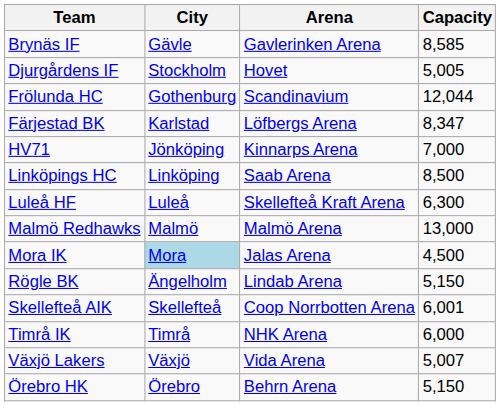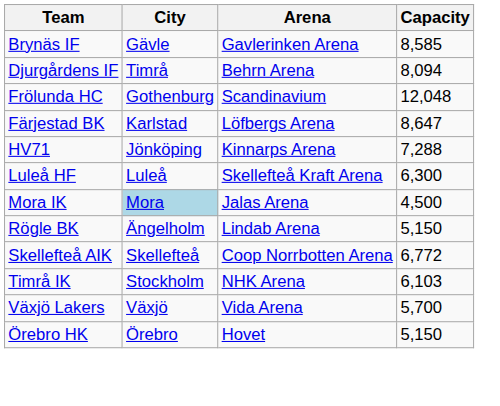Djurgårdens IF | City: Stockholm -> Timrå
Djurgårdens IF | Arena: Hovet -> Behrn Arena
Djurgårdens IF | Capacity: 5,005 -> 8,094
Frölunda HC | Capacity: 12,044 -> 12,048
Färjestad BK | Capacity: 8,347 -> 8,647
HV71 | Capacity: 7,000 -> 7,288
- row: Linköpings HC | Linköping | Saab Arena | 8,500
- row: Malmö Redhawks | Malmö | Malmö Arena | 13,000
Skellefteå AIK | Capacity: 6,001 -> 6,772
Timrå IK | City: Timrå -> Stockholm
Timrå IK | Capacity: 6,000 -> 6,103
Växjö Lakers | Capacity: 5,007 -> 5,700
Örebro HK | Arena: Behrn Arena -> Hovet
